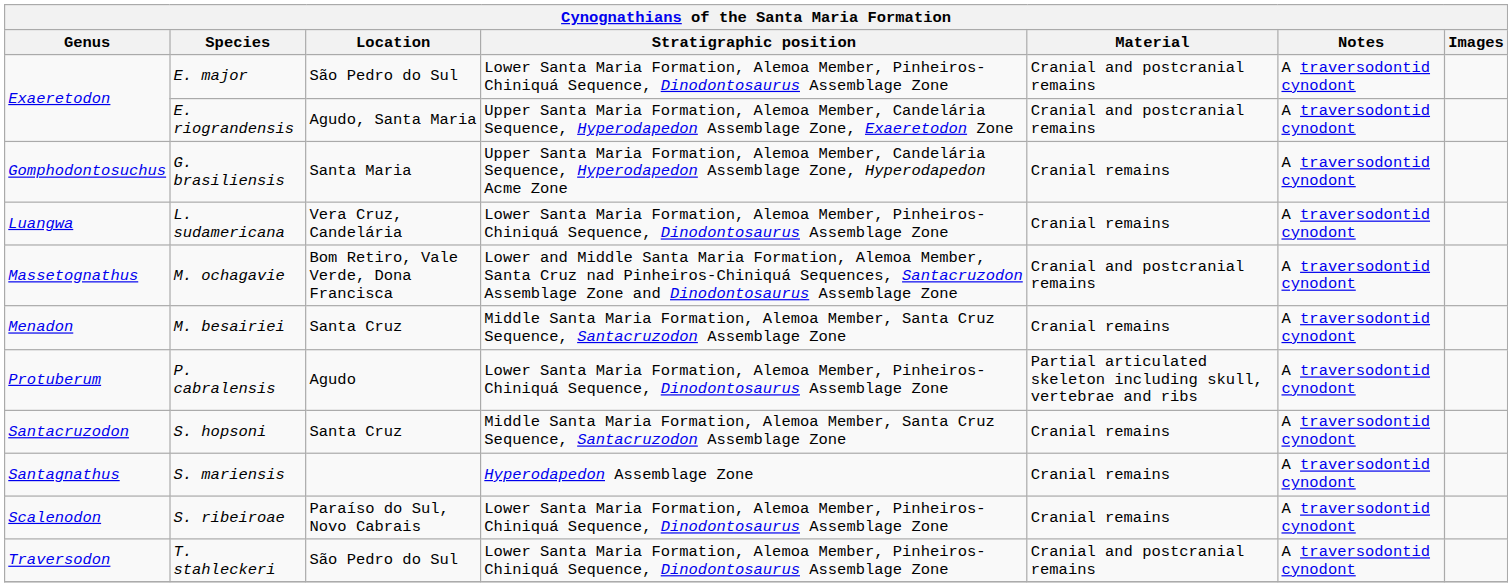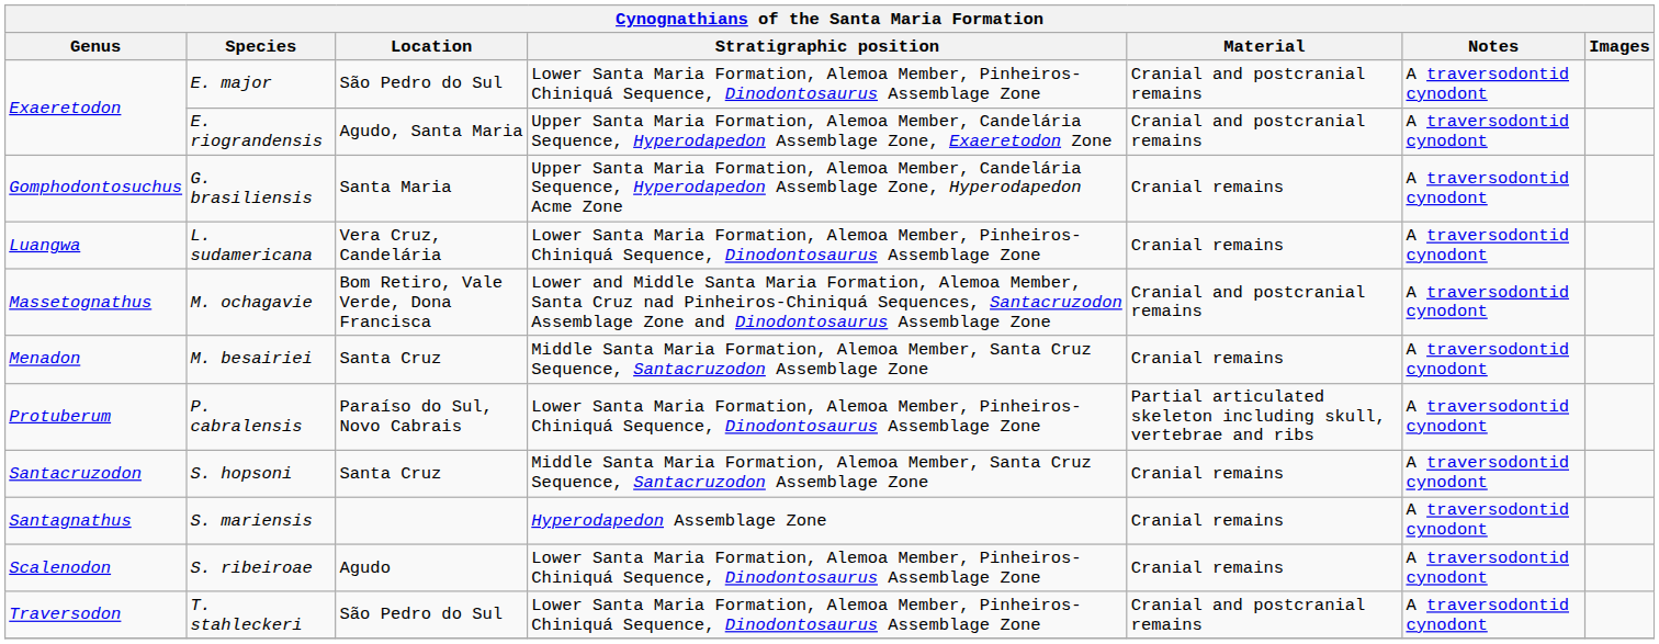P. cabralensis | Location: Agudo -> Paraíso do Sul, Novo Cabrais
S. ribeiroae | Location: Paraíso do Sul, Novo Cabrais -> Agudo
